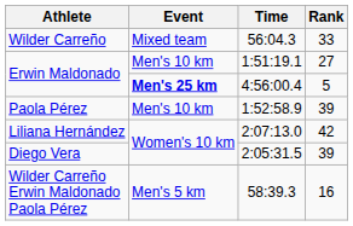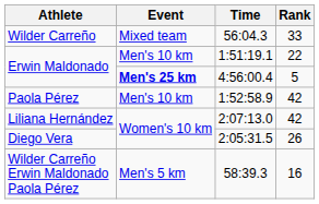1:51:19.1 | Rank: 27 -> 22
1:52:58.9 | Rank: 39 -> 42
2:05:31.5 | Rank: 39 -> 26
